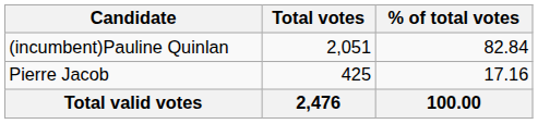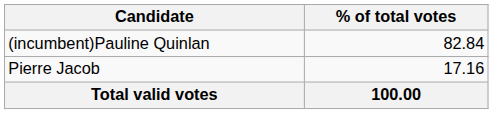- column: Total votes | 2,051 | 425 | 2,476
